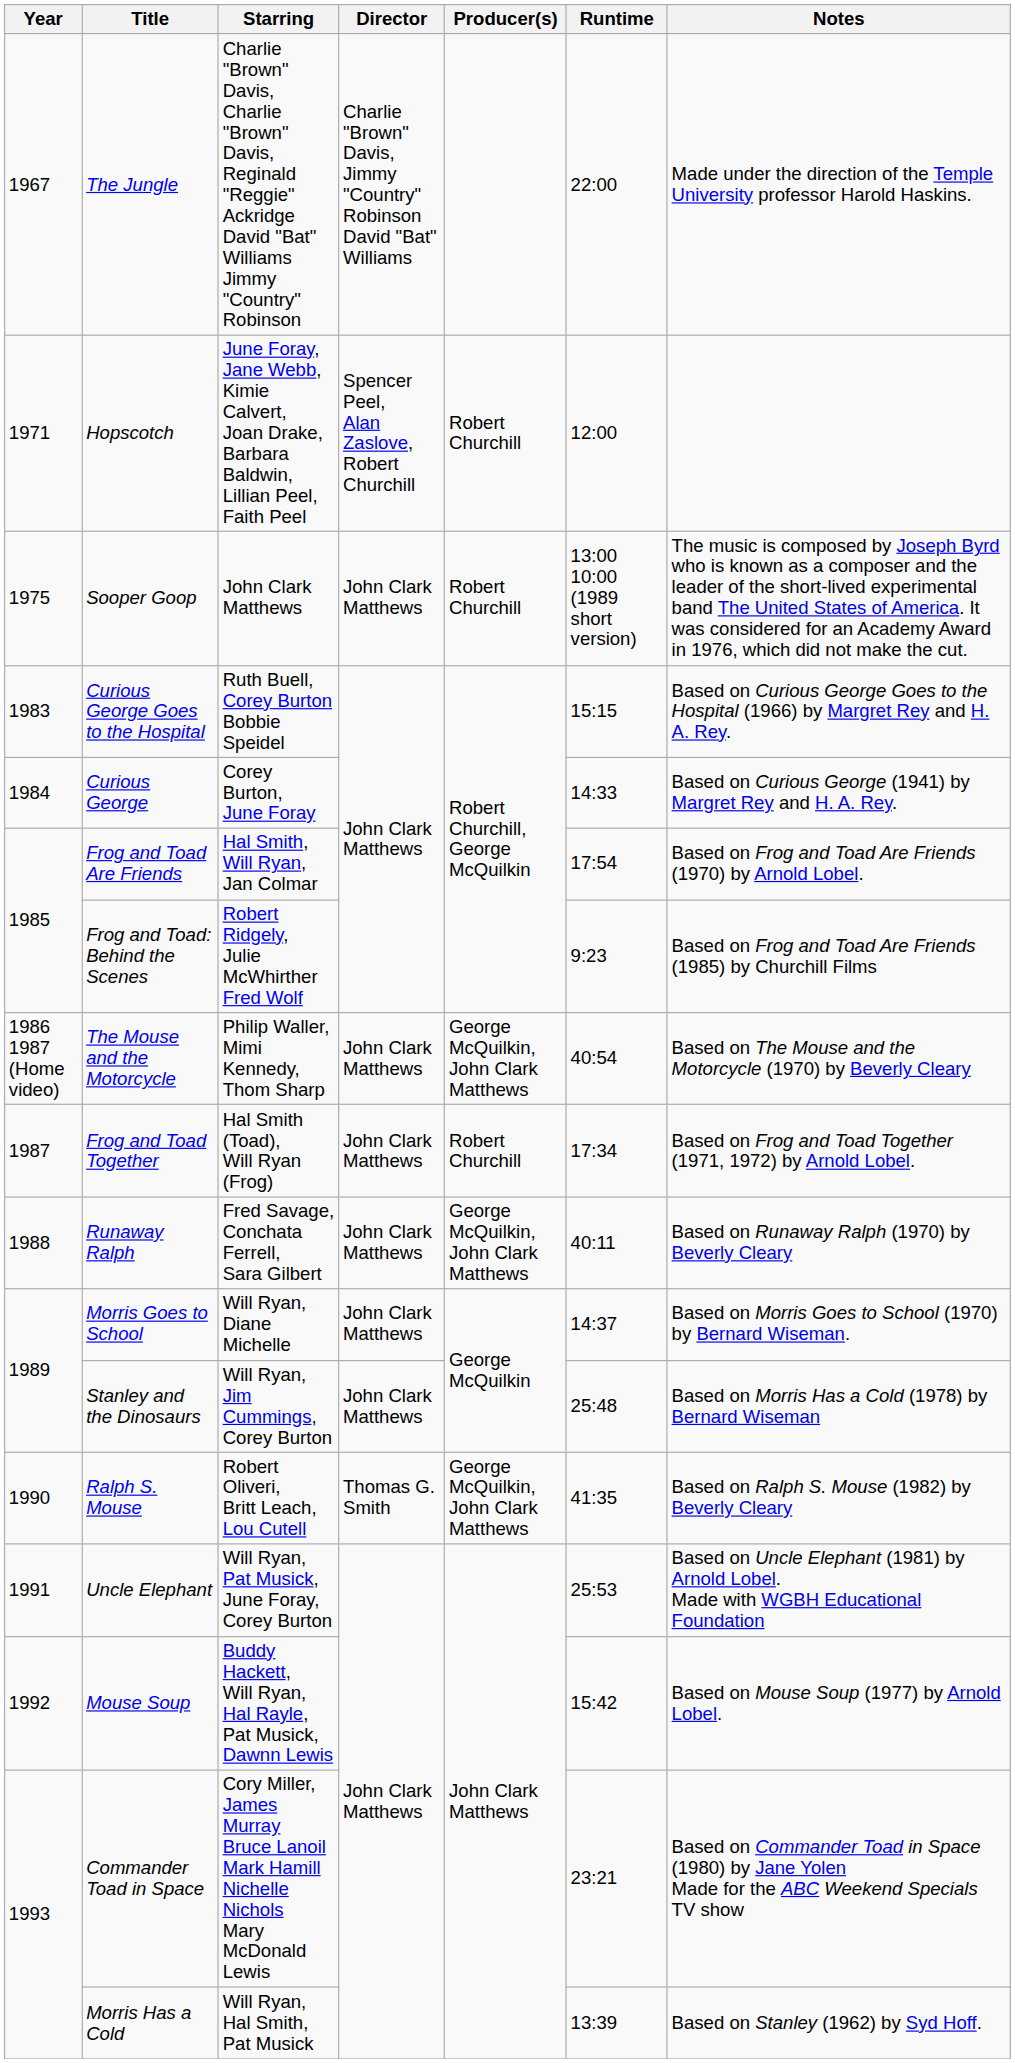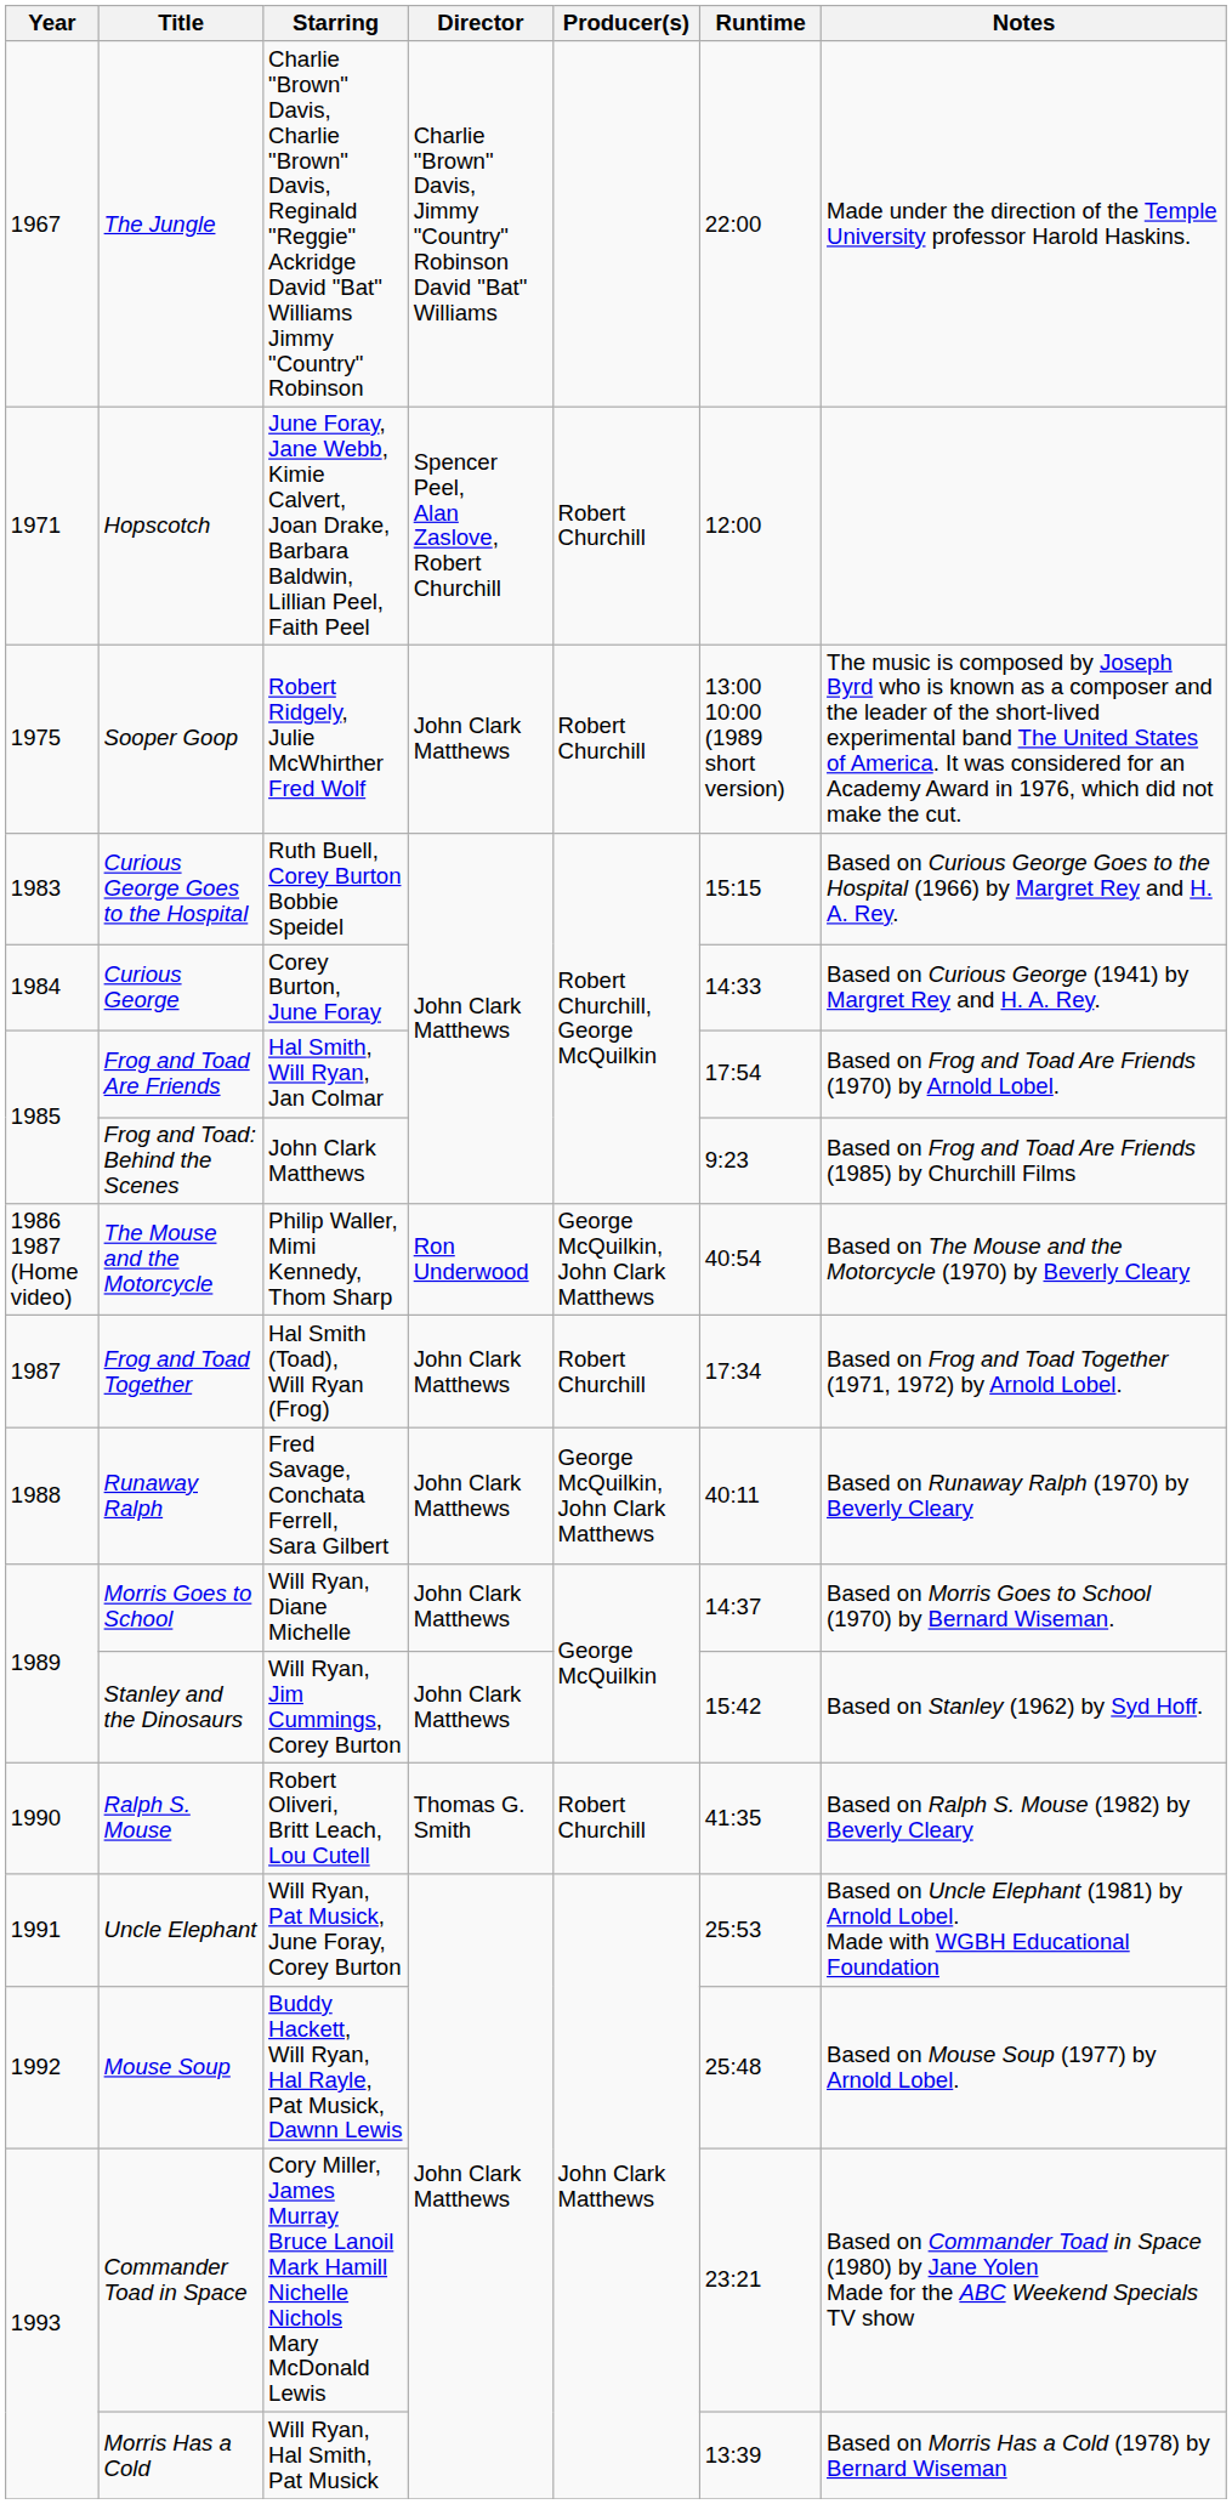Sooper Goop | Starring: John Clark Matthews -> Robert Ridgely, Julie McWhirther Fred Wolf
Frog and Toad: Behind the Scenes | Starring: Robert Ridgely, Julie McWhirther Fred Wolf -> John Clark Matthews
The Mouse and the Motorcycle | Director: John Clark Matthews -> Ron Underwood
Stanley and the Dinosaurs | Runtime: 25:48 -> 15:42
Stanley and the Dinosaurs | Notes: Based on Morris Has a Cold (1978) by Bernard Wiseman -> Based on Stanley (1962) by Syd Hoff.
Ralph S. Mouse | Producer(s): George McQuilkin, John Clark Matthews -> Robert Churchill
Mouse Soup | Runtime: 15:42 -> 25:48
Morris Has a Cold | Notes: Based on Stanley (1962) by Syd Hoff. -> Based on Morris Has a Cold (1978) by Bernard Wiseman
